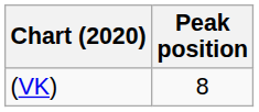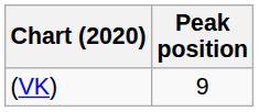(VK) | Peak position: 8 -> 9
